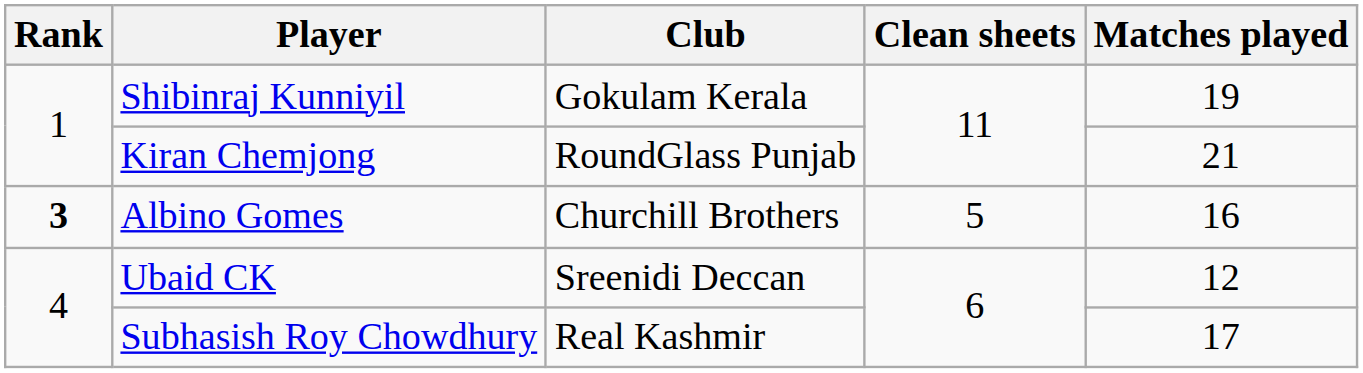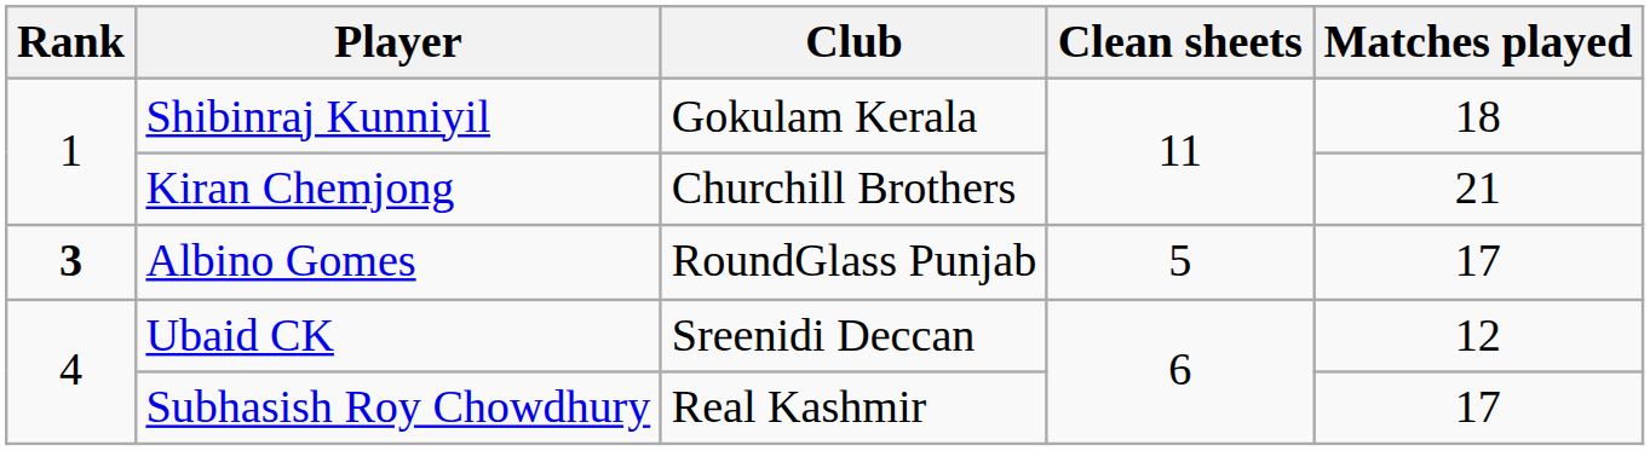Shibinraj Kunniyil | Matches played: 19 -> 18
Kiran Chemjong | Club: RoundGlass Punjab -> Churchill Brothers
Albino Gomes | Club: Churchill Brothers -> RoundGlass Punjab
Albino Gomes | Matches played: 16 -> 17
